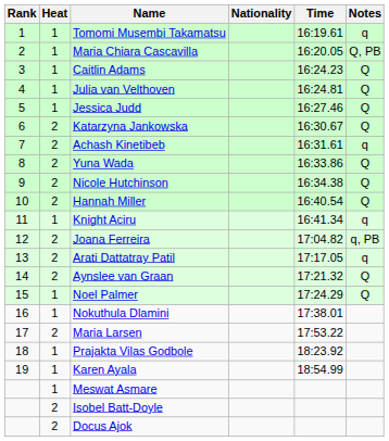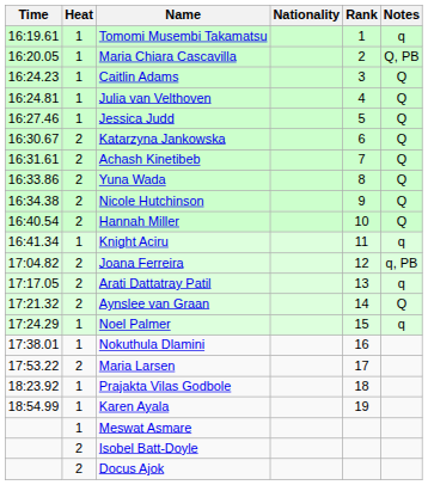columns swapped: Rank <-> Time
Achash Kinetibeb | Notes: q -> Q
Noel Palmer | Notes: Q -> q
